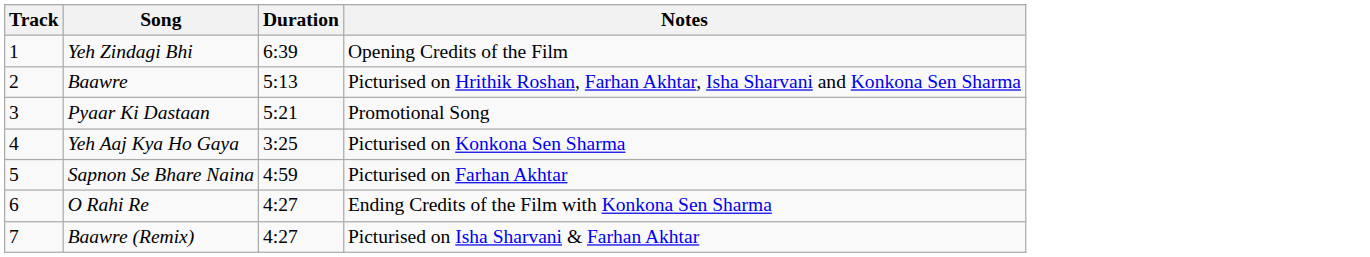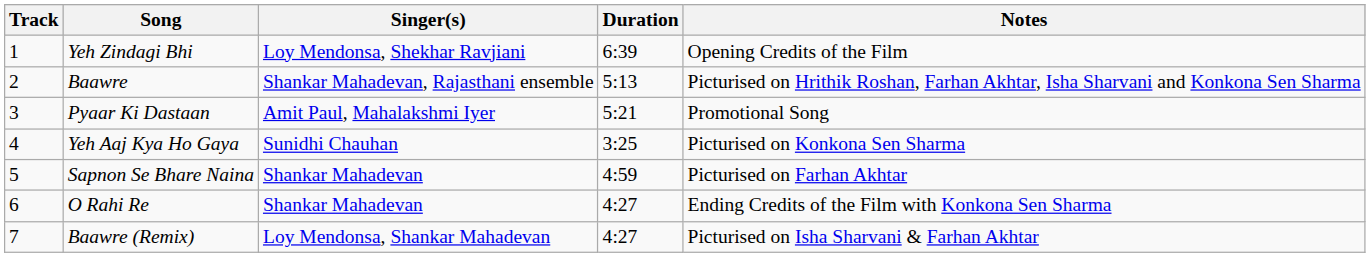+ column: Singer(s) | Loy Mendonsa, Shekhar Ravjiani | Shankar Mahadevan, Rajasthani ensemble | Amit Paul, Mahalakshmi Iyer | Sunidhi Chauhan | Shankar Mahadevan | Shankar Mahadevan | Loy Mendonsa, Shankar Mahadevan
